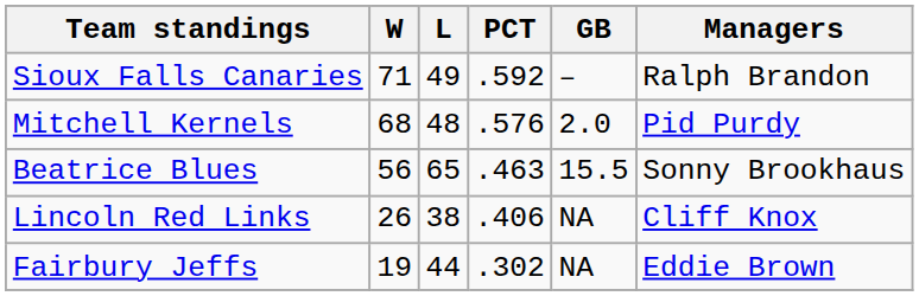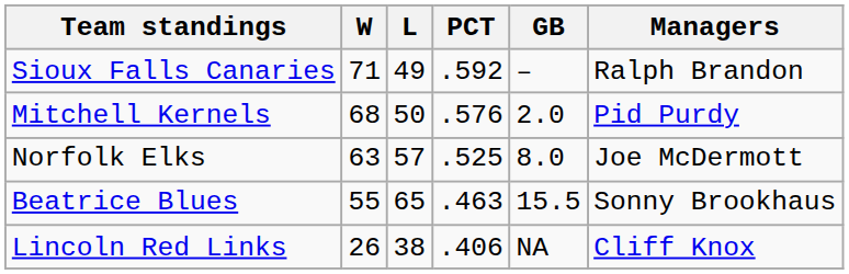Mitchell Kernels | L: 48 -> 50
+ row: Norfolk Elks | 63 | 57 | .525 | 8.0 | Joe McDermott
Beatrice Blues | W: 56 -> 55
- row: Fairbury Jeffs | 19 | 44 | .302 | NA | Eddie Brown
